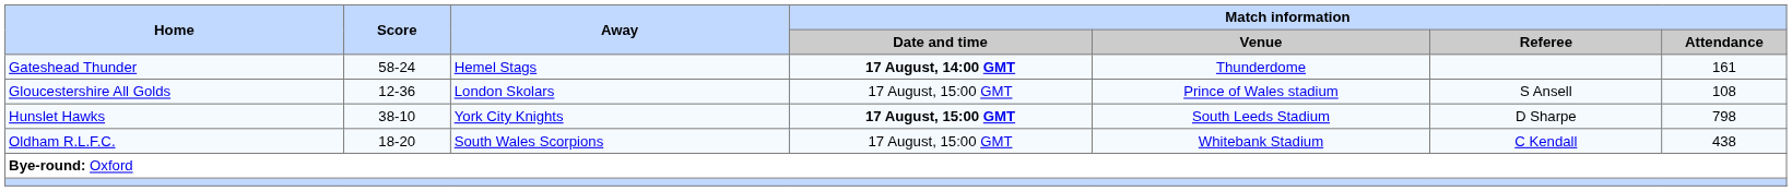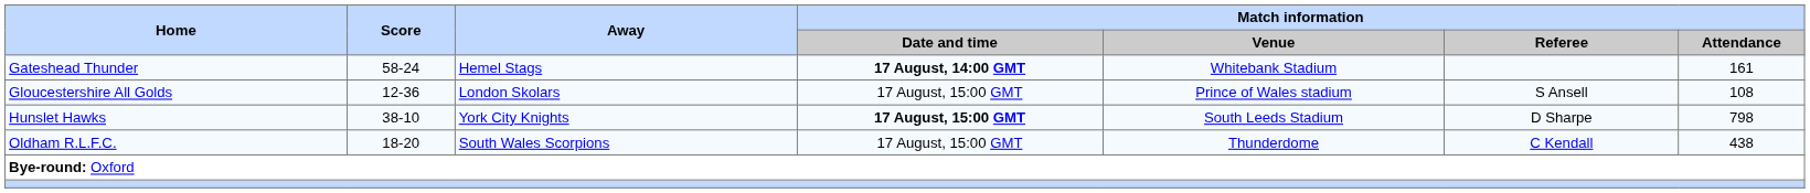Gateshead Thunder | Match information / Venue: Thunderdome -> Whitebank Stadium
Oldham R.L.F.C. | Match information / Venue: Whitebank Stadium -> Thunderdome
